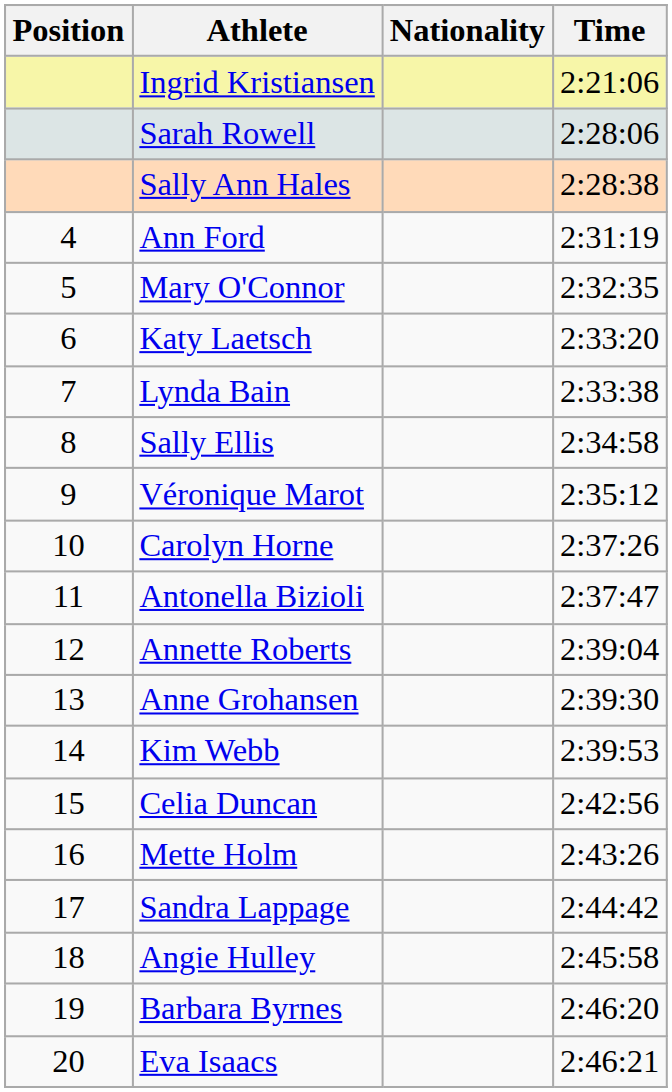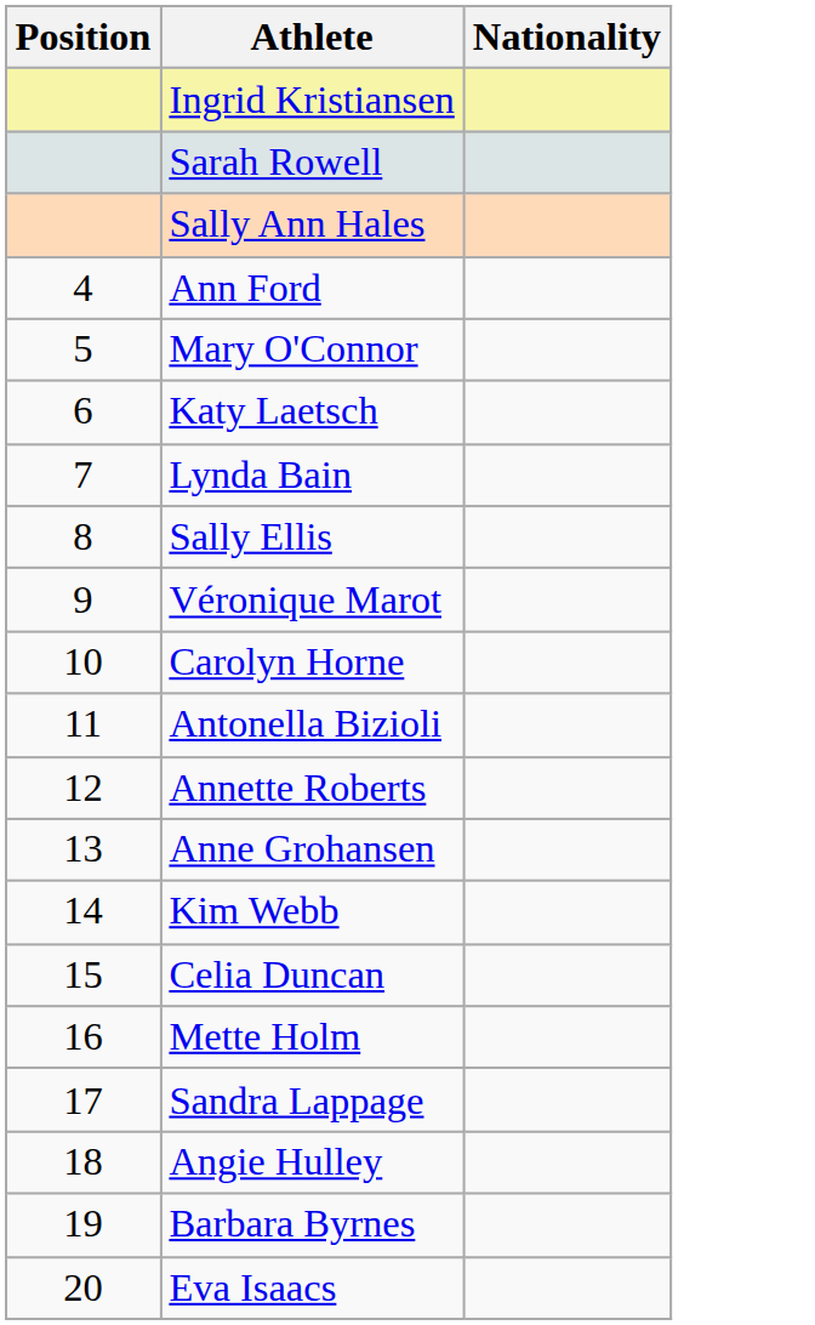- column: Time | 2:21:06 | 2:28:06 | 2:28:38 | 2:31:19 | 2:32:35 | 2:33:20 | 2:33:38 | 2:34:58 | 2:35:12 | 2:37:26 | 2:37:47 | 2:39:04 | 2:39:30 | 2:39:53 | 2:42:56 | 2:43:26 | 2:44:42 | 2:45:58 | 2:46:20 | 2:46:21
